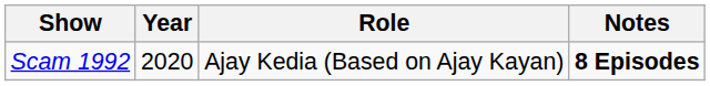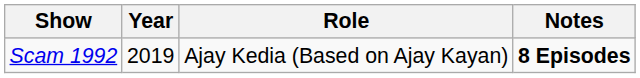Scam 1992 | Year: 2020 -> 2019
